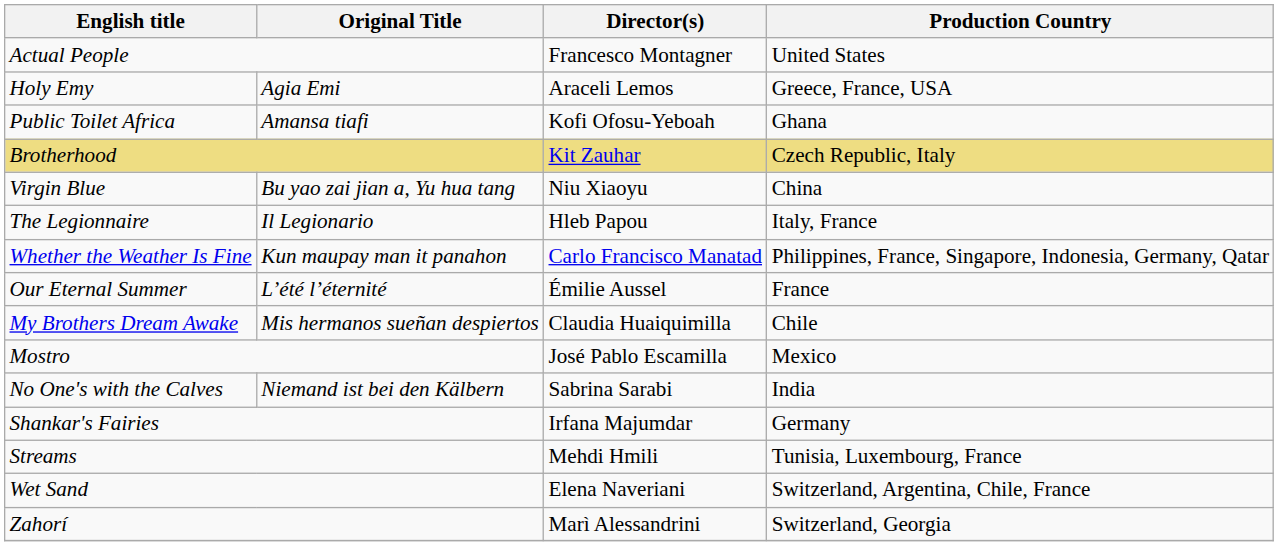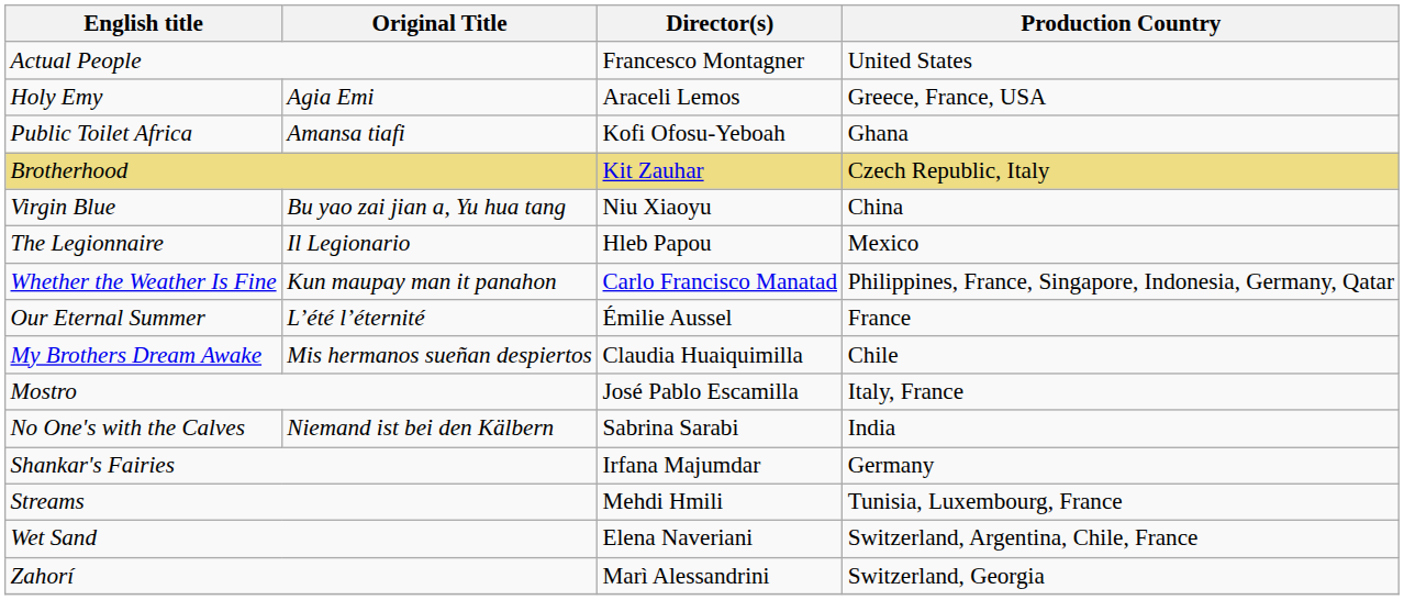The Legionnaire | Production Country: Italy, France -> Mexico
Mostro | Production Country: Mexico -> Italy, France
